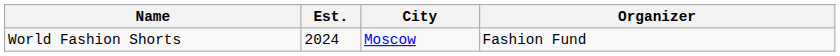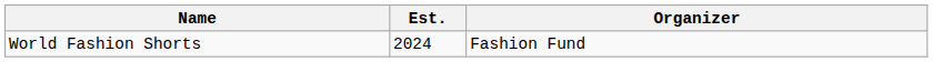- column: City | Moscow
